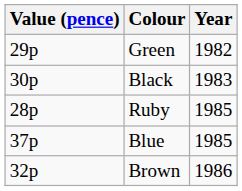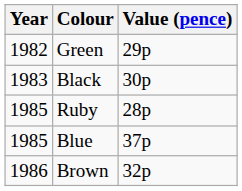columns swapped: Year <-> Value (pence)
